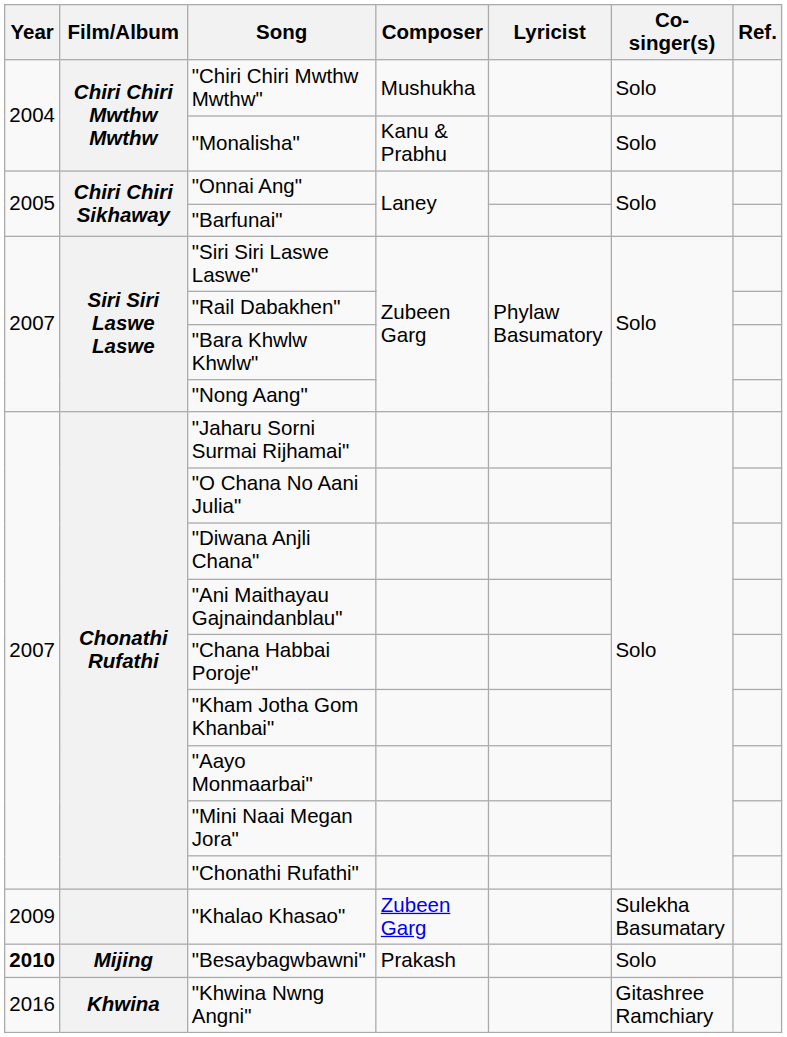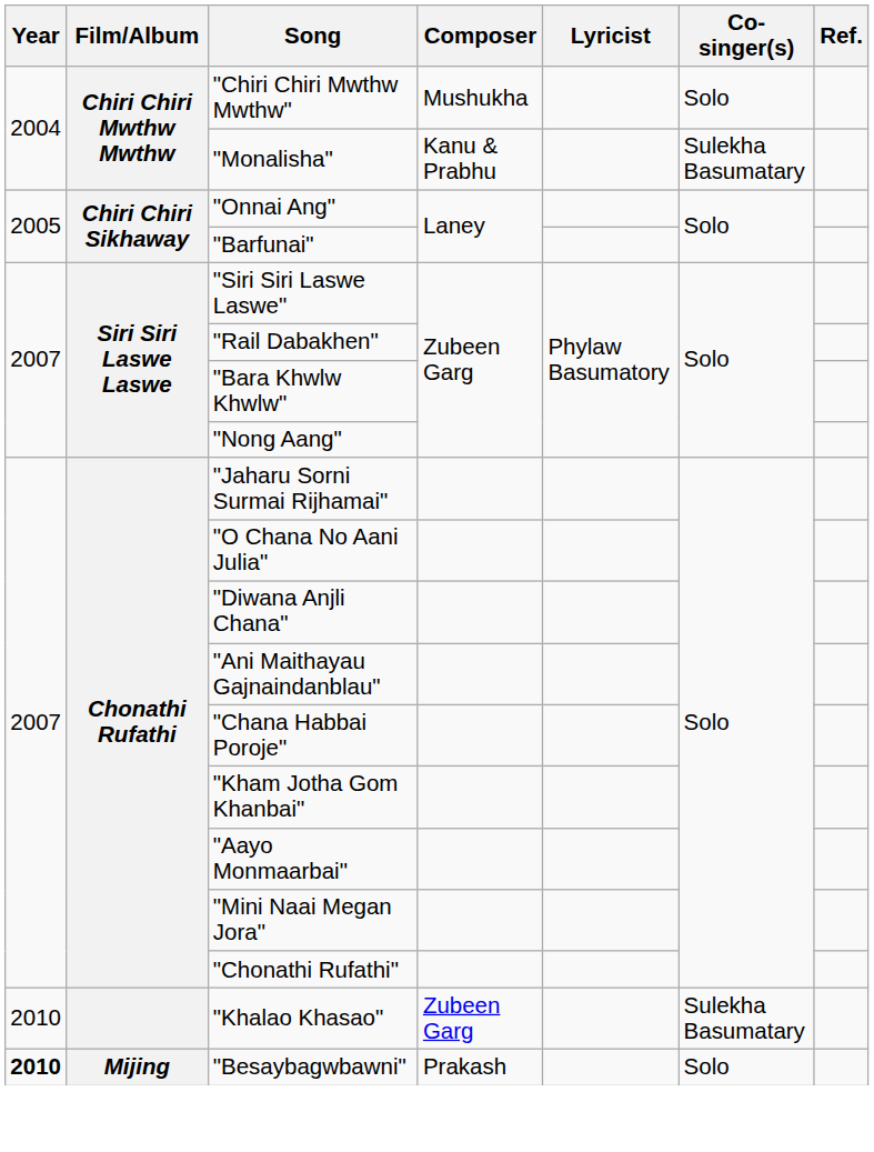"Monalisha" | Co-singer(s): Solo -> Sulekha Basumatary
"Khalao Khasao" | Year: 2009 -> 2010
- row: 2016 | Khwina | "Khwina Nwng Angni" | Gitashree Ramchiary
